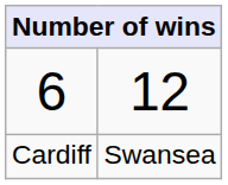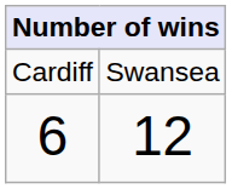rows swapped: Cardiff <-> 6
